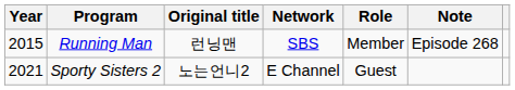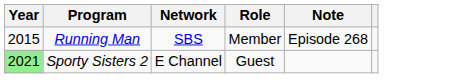- column: Original title | 런닝맨 | 노는언니2
Sporty Sisters 2 | Year: no background -> lightgreen background
